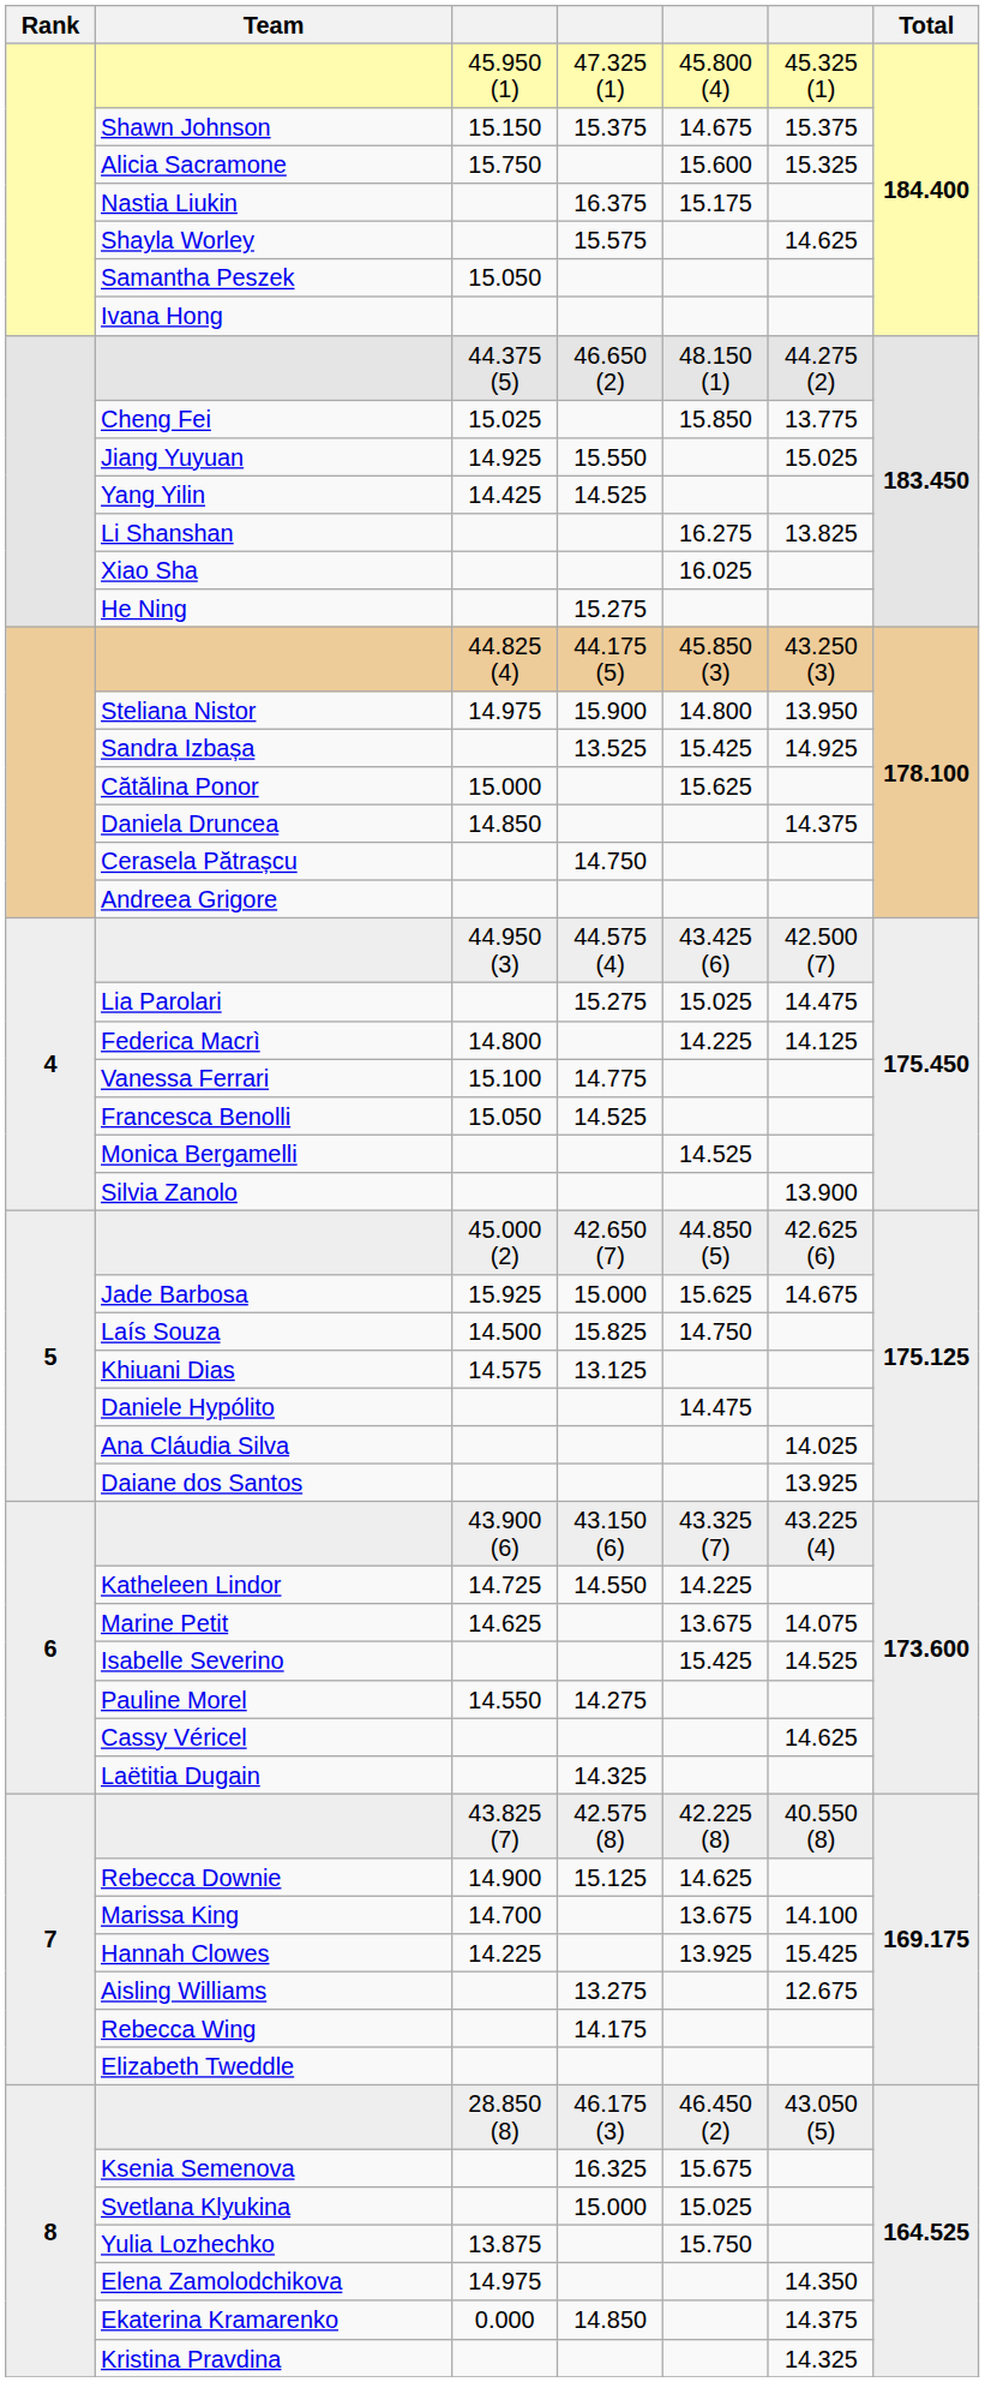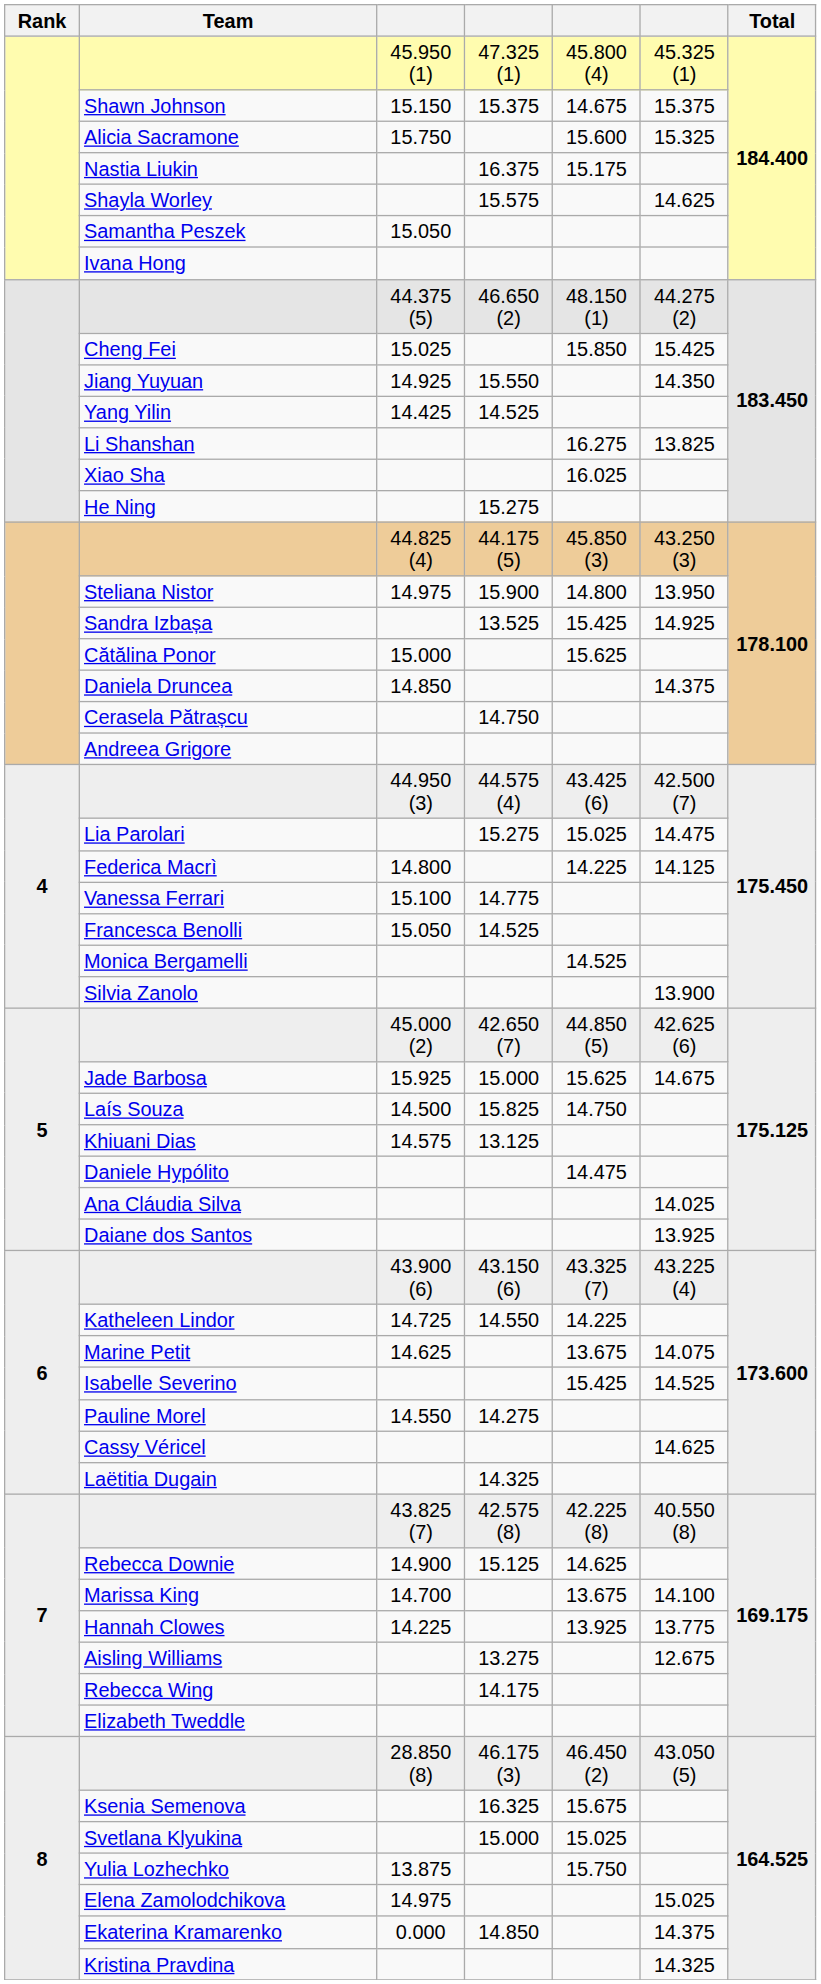Cheng Fei | column 6: 13.775 -> 15.425
Jiang Yuyuan | column 6: 15.025 -> 14.350
Hannah Clowes | column 6: 15.425 -> 13.775
Elena Zamolodchikova | column 6: 14.350 -> 15.025
